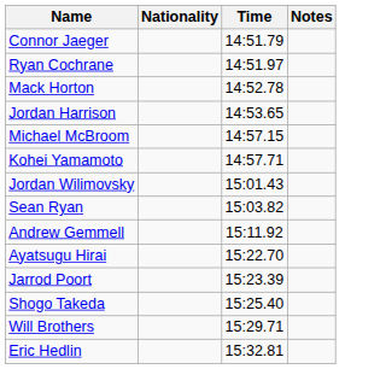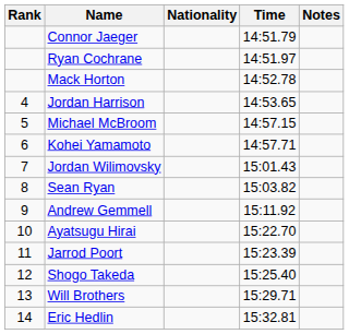+ column: Rank | 4 | 5 | 6 | 7 | 8 | 9 | 10 | 11 | 12 | 13 | 14
